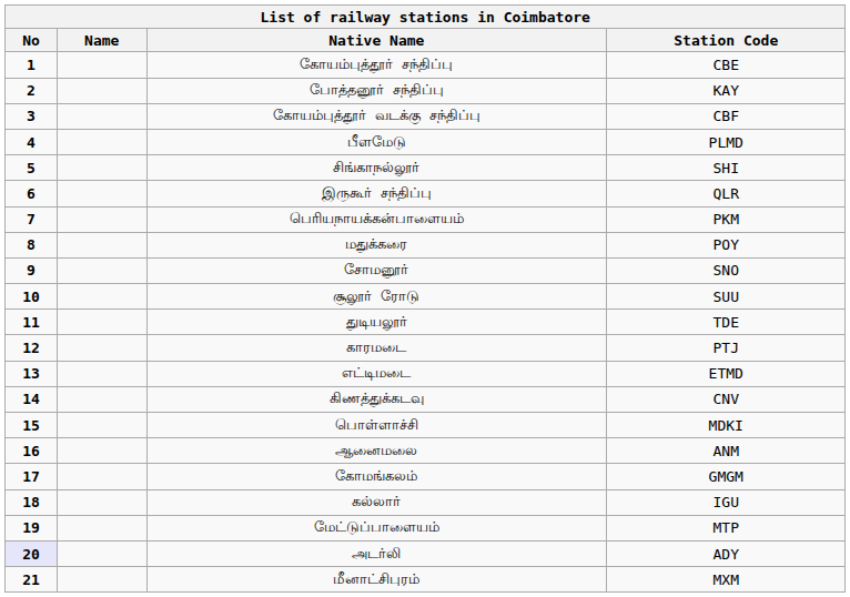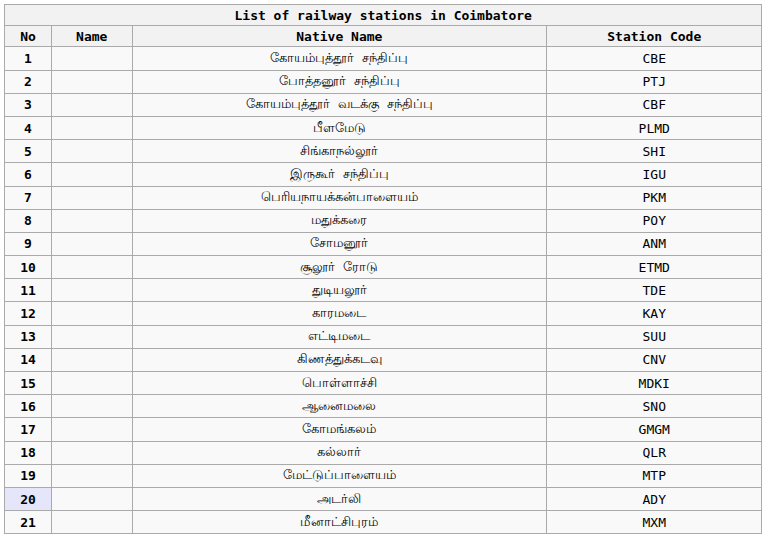போத்தனூர் சந்திப்பு | Station Code: KAY -> PTJ
இருகூர் சந்திப்பு | Station Code: QLR -> IGU
சோமனூர் | Station Code: SNO -> ANM
சூலூர் ரோடு | Station Code: SUU -> ETMD
காரமடை | Station Code: PTJ -> KAY
எட்டிமடை | Station Code: ETMD -> SUU
ஆனைமலை | Station Code: ANM -> SNO
கல்லார் | Station Code: IGU -> QLR
